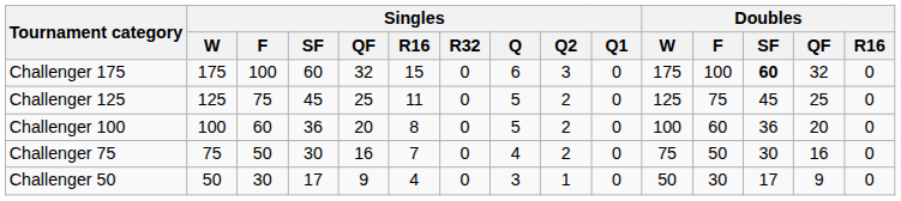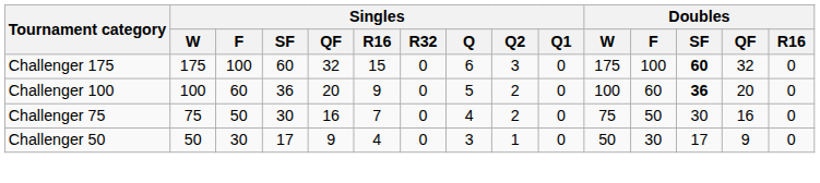- row: Challenger 125 | 125 | 75 | 45 | 25 | 11 | 0 | 5 | 2 | 0 | 125 | 75 | 45 | 25 | 0
Challenger 100 | Singles / R16: 8 -> 9
Challenger 100 | Doubles / SF: normal -> bold
